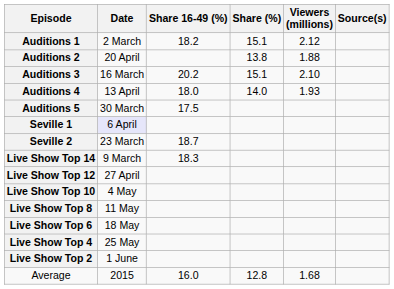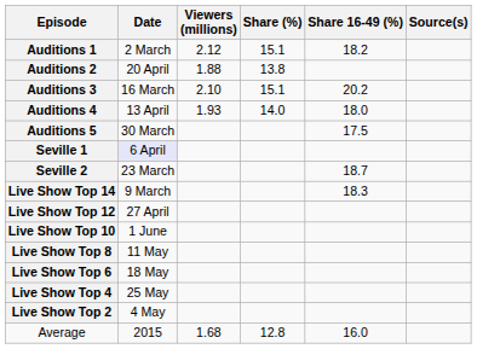columns swapped: Viewers (millions) <-> Share 16-49 (%)
Live Show Top 10 | Date: 4 May -> 1 June
Live Show Top 2 | Date: 1 June -> 4 May
